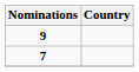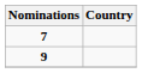rows swapped: 9 <-> 7
